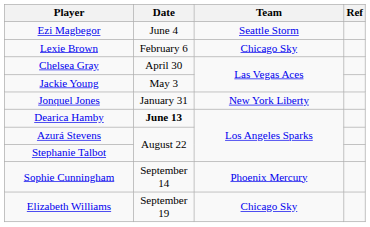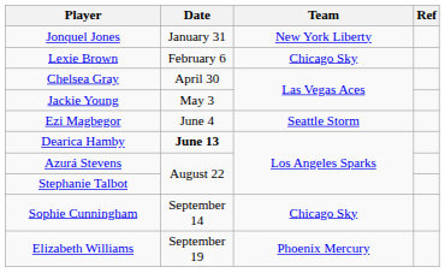rows swapped: Jonquel Jones <-> Ezi Magbegor
Sophie Cunningham | Team: Phoenix Mercury -> Chicago Sky
Elizabeth Williams | Team: Chicago Sky -> Phoenix Mercury
